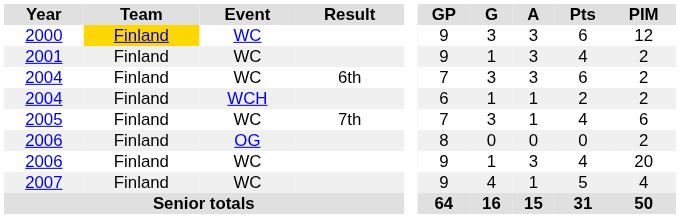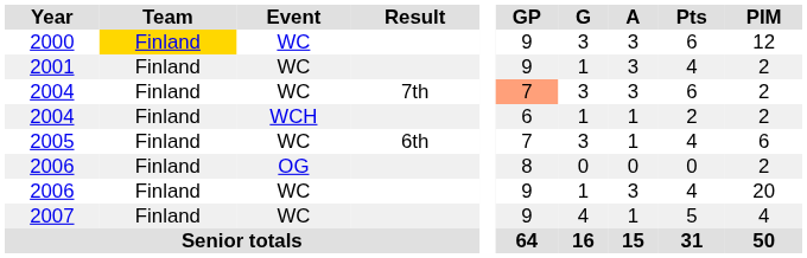2004 / WC | Result: 6th -> 7th
2004 / WC | GP: no background -> lightsalmon background
2005 | Result: 7th -> 6th
